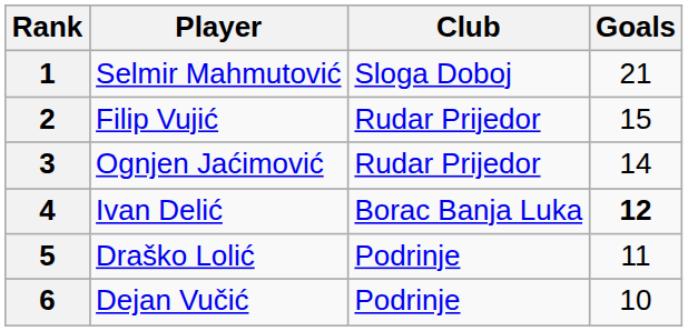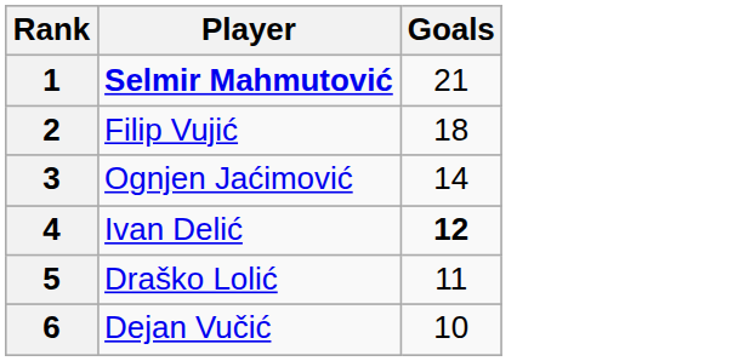- column: Club | Sloga Doboj | Rudar Prijedor | Rudar Prijedor | Borac Banja Luka | Podrinje | Podrinje
1 | Player: normal -> bold
2 | Goals: 15 -> 18
